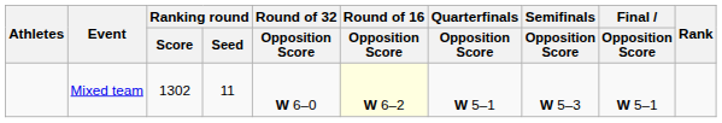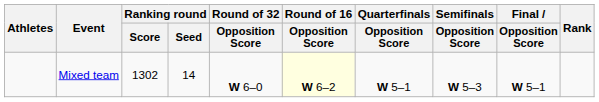Mixed team | Ranking round / Seed: 11 -> 14
